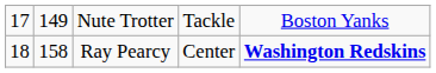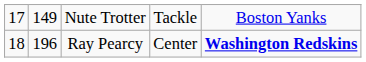Ray Pearcy | column 2: 158 -> 196
